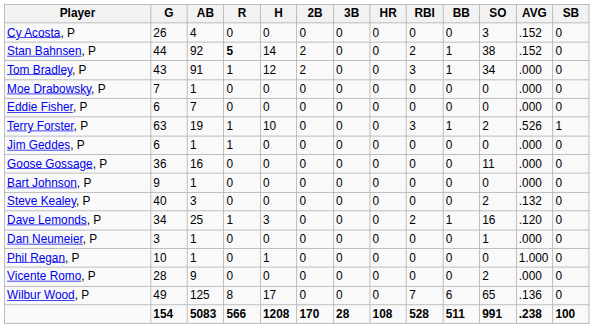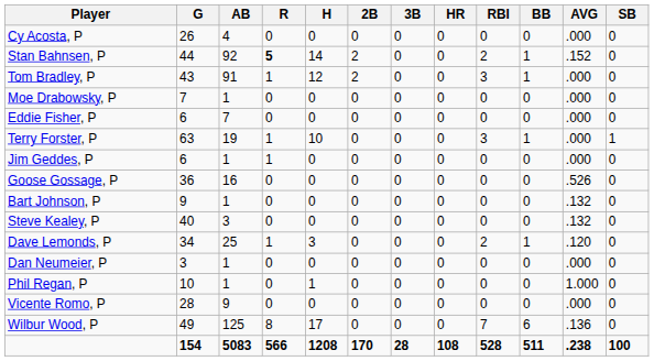- column: SO | 3 | 38 | 34 | 0 | 0 | 2 | 0 | 11 | 0 | 2 | 16 | 1 | 0 | 2 | 65 | 991
Cy Acosta, P | AVG: .152 -> .000
Terry Forster, P | AVG: .526 -> .000
Goose Gossage, P | AVG: .000 -> .526
Bart Johnson, P | AVG: .000 -> .132
